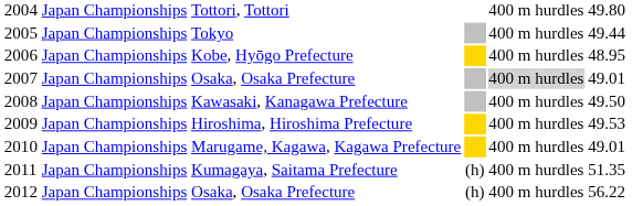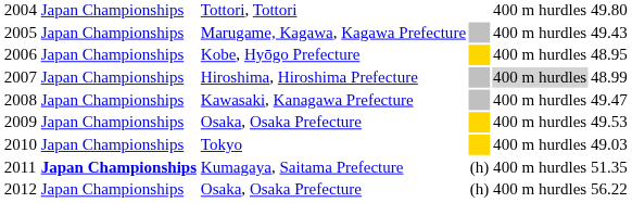2005 | column 3: Tokyo -> Marugame, Kagawa, Kagawa Prefecture
2005 | column 6: 49.44 -> 49.43
2007 | column 3: Osaka, Osaka Prefecture -> Hiroshima, Hiroshima Prefecture
2007 | column 6: 49.01 -> 48.99
2008 | column 6: 49.50 -> 49.47
2009 | column 3: Hiroshima, Hiroshima Prefecture -> Osaka, Osaka Prefecture
2010 | column 3: Marugame, Kagawa, Kagawa Prefecture -> Tokyo
2010 | column 6: 49.01 -> 49.03
2011 | column 2: normal -> bold
